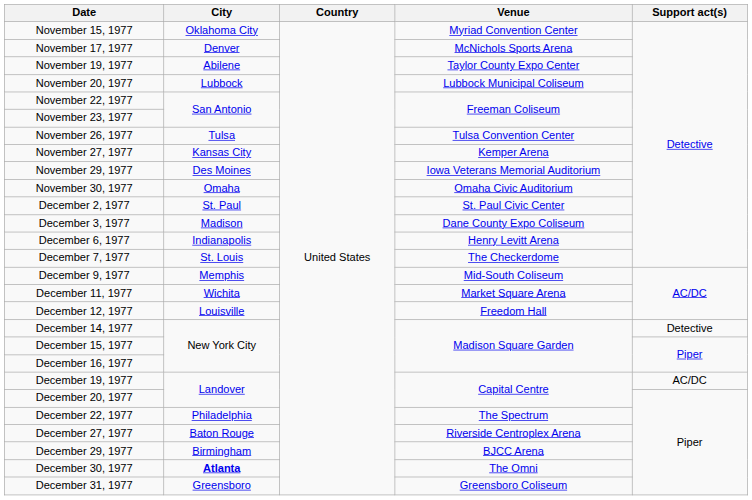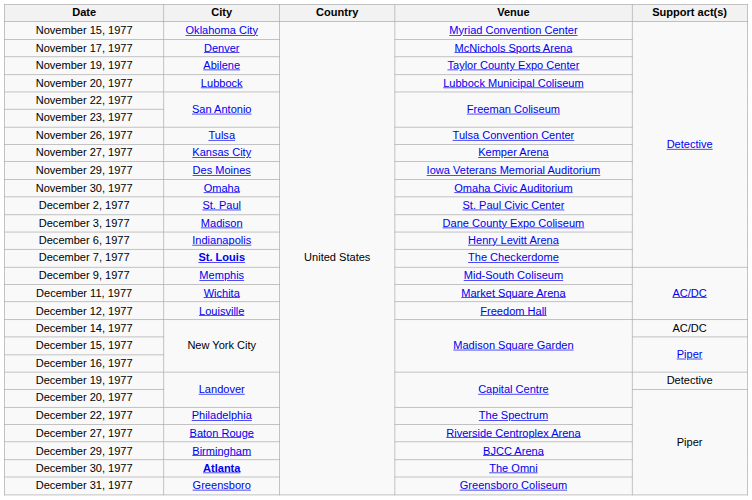December 7, 1977 | City: normal -> bold
December 14, 1977 | Support act(s): Detective -> AC/DC
December 19, 1977 | Support act(s): AC/DC -> Detective
